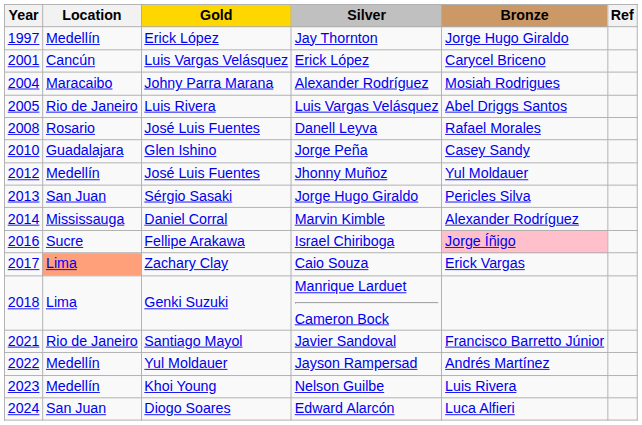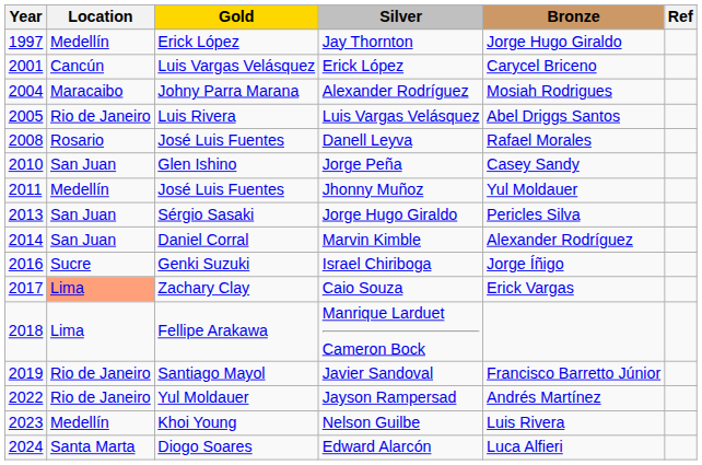Jorge Peña | Location: Guadalajara -> San Juan
Jhonny Muñoz | Year: 2012 -> 2011
Marvin Kimble | Location: Mississauga -> San Juan
Israel Chiriboga | Gold: Fellipe Arakawa -> Genki Suzuki
Israel Chiriboga | Bronze: pink background -> no background
Manrique Larduet Cameron Bock | Gold: Genki Suzuki -> Fellipe Arakawa
Javier Sandoval | Year: 2021 -> 2019
Jayson Rampersad | Location: Medellín -> Rio de Janeiro
Edward Alarcón | Location: San Juan -> Santa Marta
